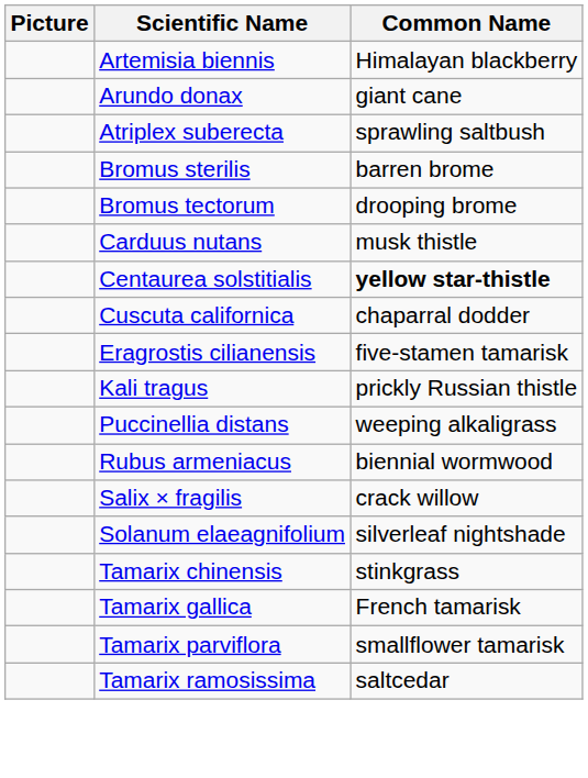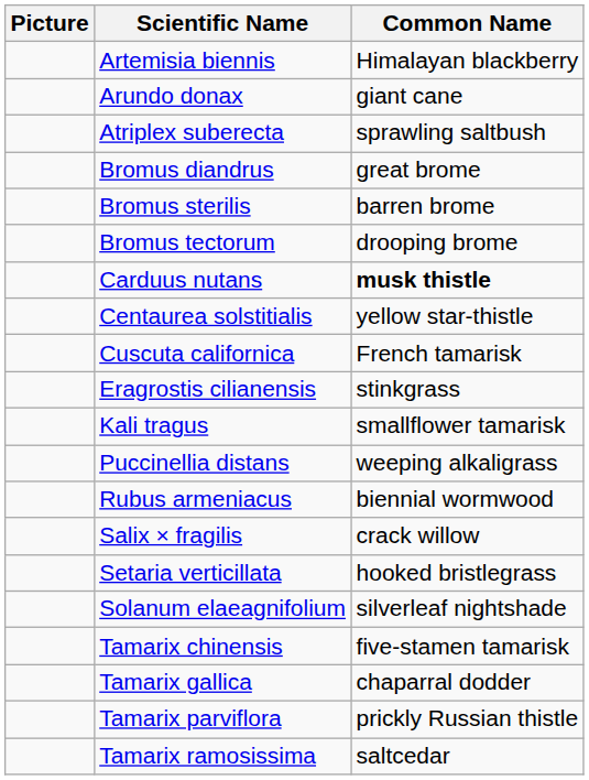+ row: Bromus diandrus | great brome
Carduus nutans | Common Name: normal -> bold
Centaurea solstitialis | Common Name: bold -> normal
Cuscuta californica | Common Name: chaparral dodder -> French tamarisk
Eragrostis cilianensis | Common Name: five-stamen tamarisk -> stinkgrass
Kali tragus | Common Name: prickly Russian thistle -> smallflower tamarisk
+ row: Setaria verticillata | hooked bristlegrass
Tamarix chinensis | Common Name: stinkgrass -> five-stamen tamarisk
Tamarix gallica | Common Name: French tamarisk -> chaparral dodder
Tamarix parviflora | Common Name: smallflower tamarisk -> prickly Russian thistle
